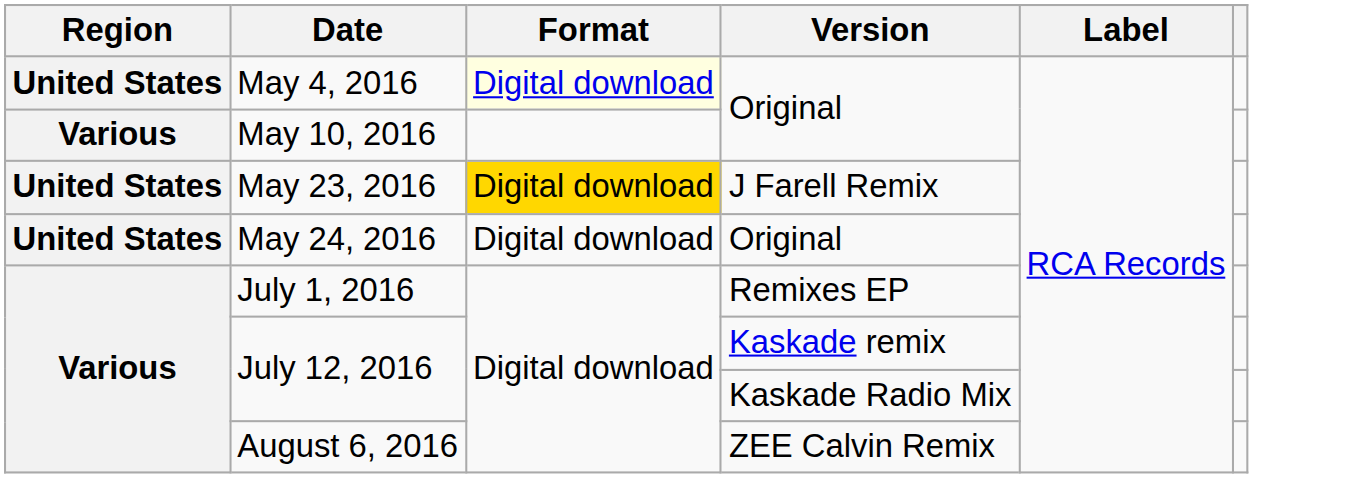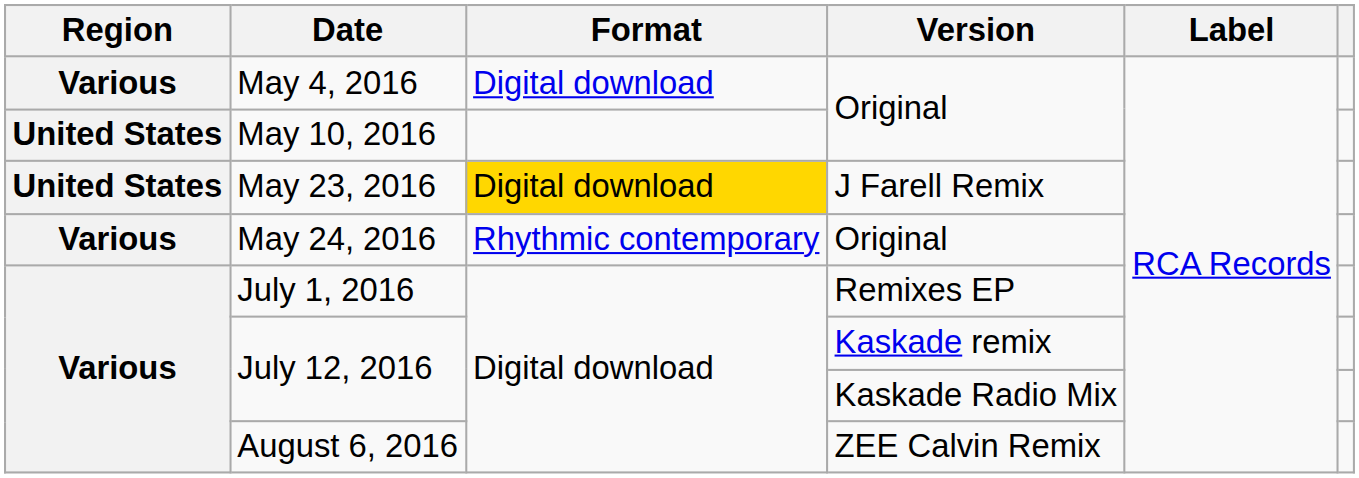May 4, 2016 | Region: United States -> Various
May 4, 2016 | Format: lightyellow background -> no background
May 10, 2016 | Region: Various -> United States
May 24, 2016 | Region: United States -> Various
May 24, 2016 | Format: Digital download -> Rhythmic contemporary
